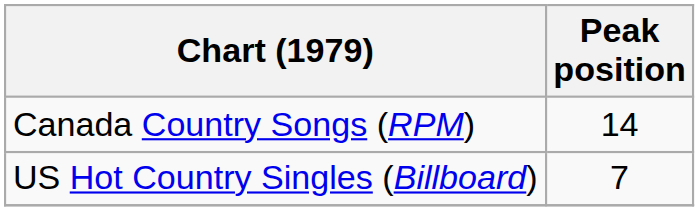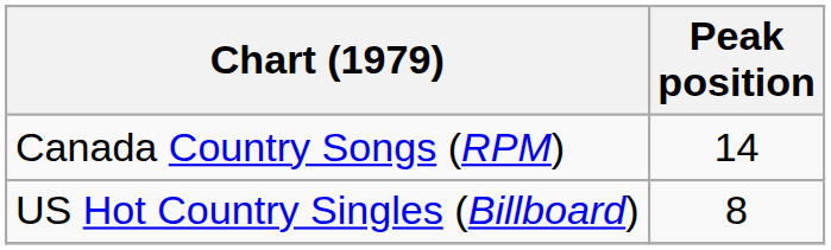US Hot Country Singles (Billboard) | Peak position: 7 -> 8
